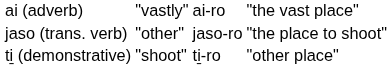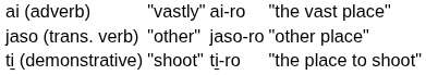jaso (trans. verb) | column 4: "the place to shoot" -> "other place"
ti̱ (demonstrative) | column 4: "other place" -> "the place to shoot"
